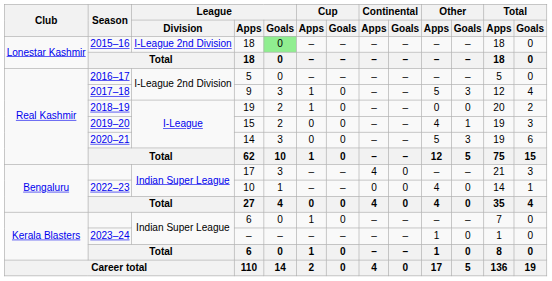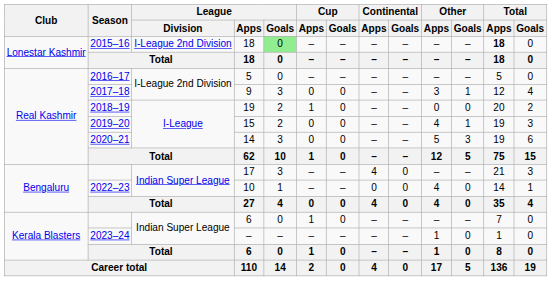2015–16 / 18 | Total / Apps: normal -> bold
9 | Cup / Apps: 1 -> 0
9 | Other / Apps: 5 -> 3
9 | Other / Goals: 3 -> 1
